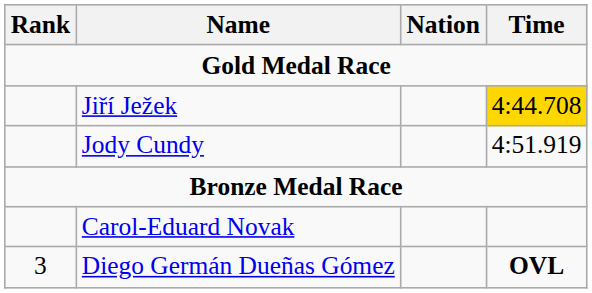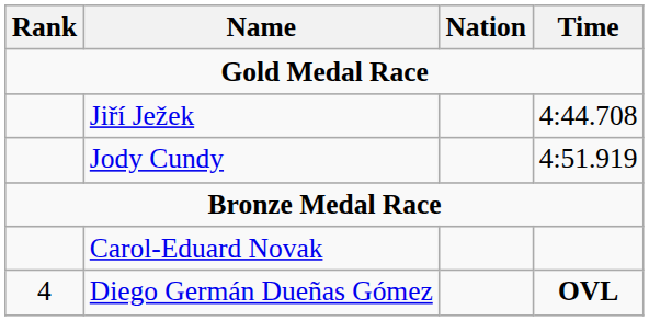Jiří Ježek | Time: gold background -> no background
Diego Germán Dueñas Gómez | Rank: 3 -> 4
